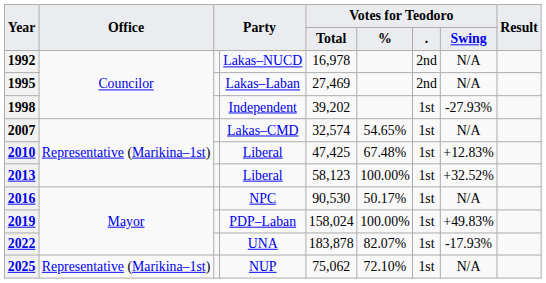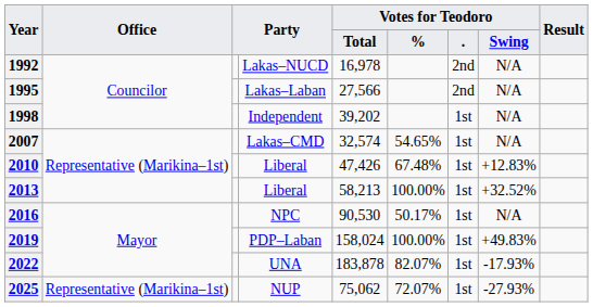1995 | Votes for Teodoro / Total: 27,469 -> 27,566
1998 | Votes for Teodoro / Swing: -27.93% -> N/A
2010 | Votes for Teodoro / Total: 47,425 -> 47,426
2013 | Votes for Teodoro / Total: 58,123 -> 58,213
2025 | Votes for Teodoro / %: 72.10% -> 72.07%
2025 | Votes for Teodoro / Swing: N/A -> -27.93%
